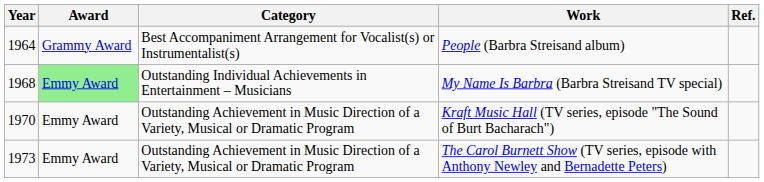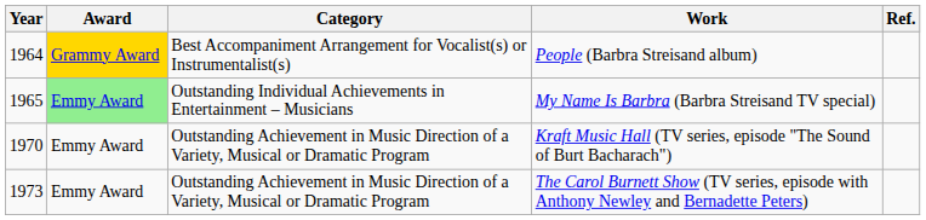People (Barbra Streisand album) | Award: no background -> gold background
My Name Is Barbra (Barbra Streisand TV special) | Year: 1968 -> 1965
